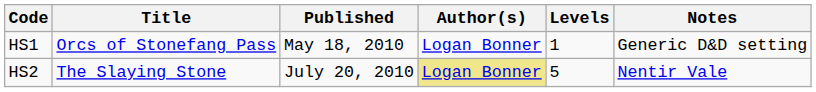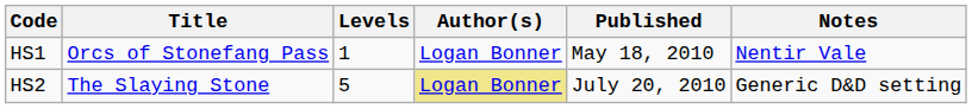columns swapped: Levels <-> Published
HS1 | Notes: Generic D&D setting -> Nentir Vale
HS2 | Notes: Nentir Vale -> Generic D&D setting
